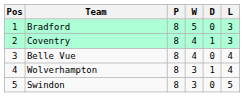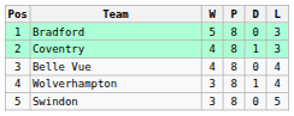columns swapped: P <-> W
